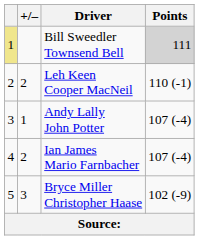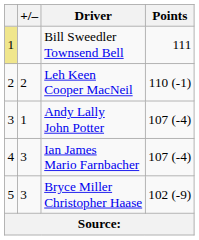Bill Sweedler Townsend Bell | Points: lightgrey background -> no background
Ian James Mario Farnbacher | +/–: 2 -> 3
